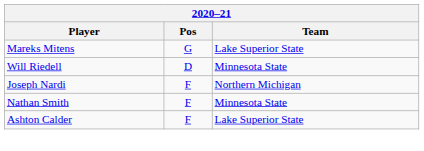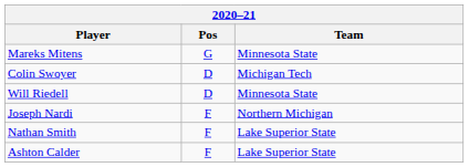Mareks Mitens | Team: Lake Superior State -> Minnesota State
+ row: Colin Swoyer | D | Michigan Tech
Nathan Smith | Team: Minnesota State -> Lake Superior State
